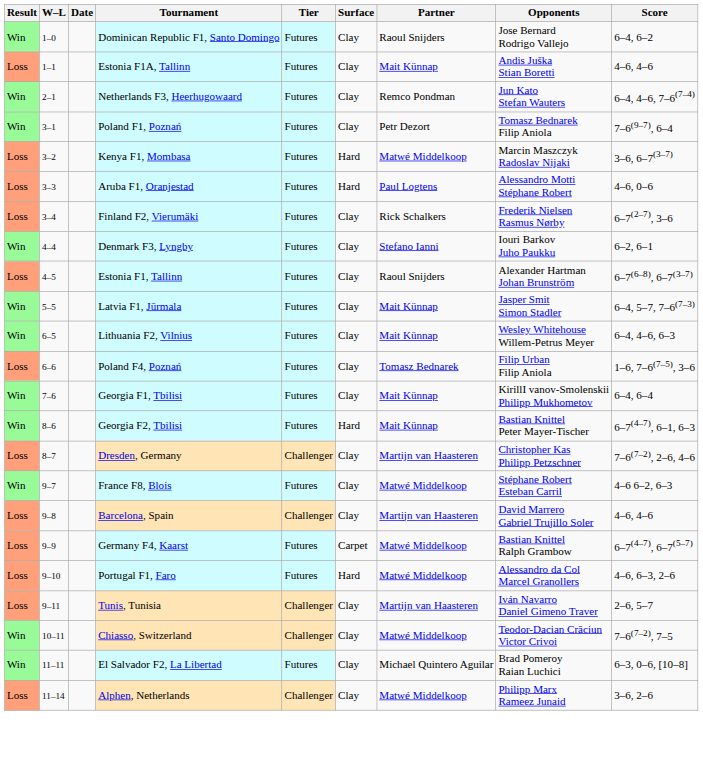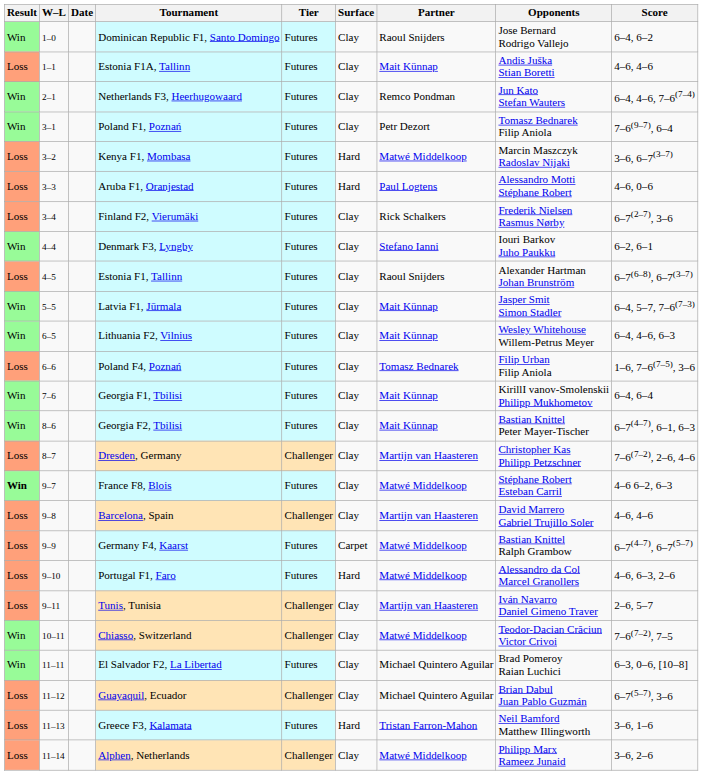Georgia F2, Tbilisi | Surface: Hard -> Clay
France F8, Blois | Result: normal -> bold
+ row: Loss | 11–12 | Guayaquil, Ecuador | Challenger | Clay | Michael Quintero Aguilar | Brian Dabul Juan Pablo Guzmán | 6–7(5–7), 3–6
+ row: Loss | 11–13 | Greece F3, Kalamata | Futures | Hard | Tristan Farron-Mahon | Neil Bamford Matthew Illingworth | 3–6, 1–6
